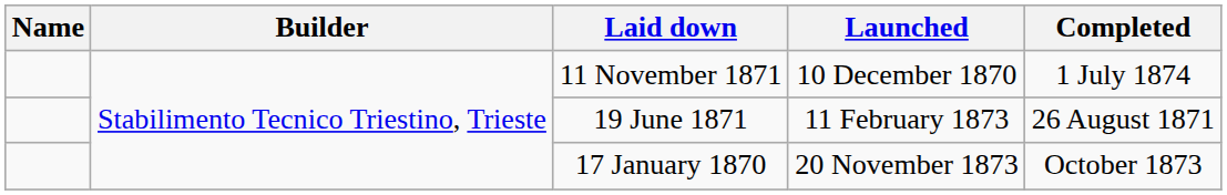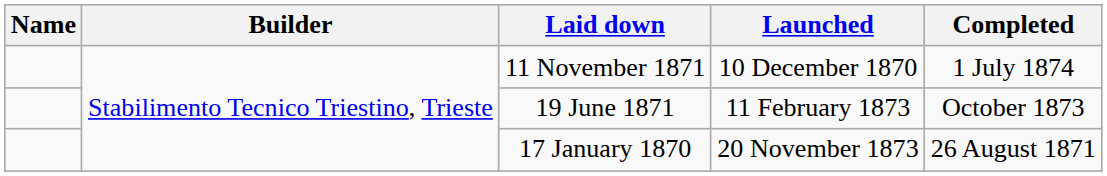19 June 1871 | Completed: 26 August 1871 -> October 1873
17 January 1870 | Completed: October 1873 -> 26 August 1871
